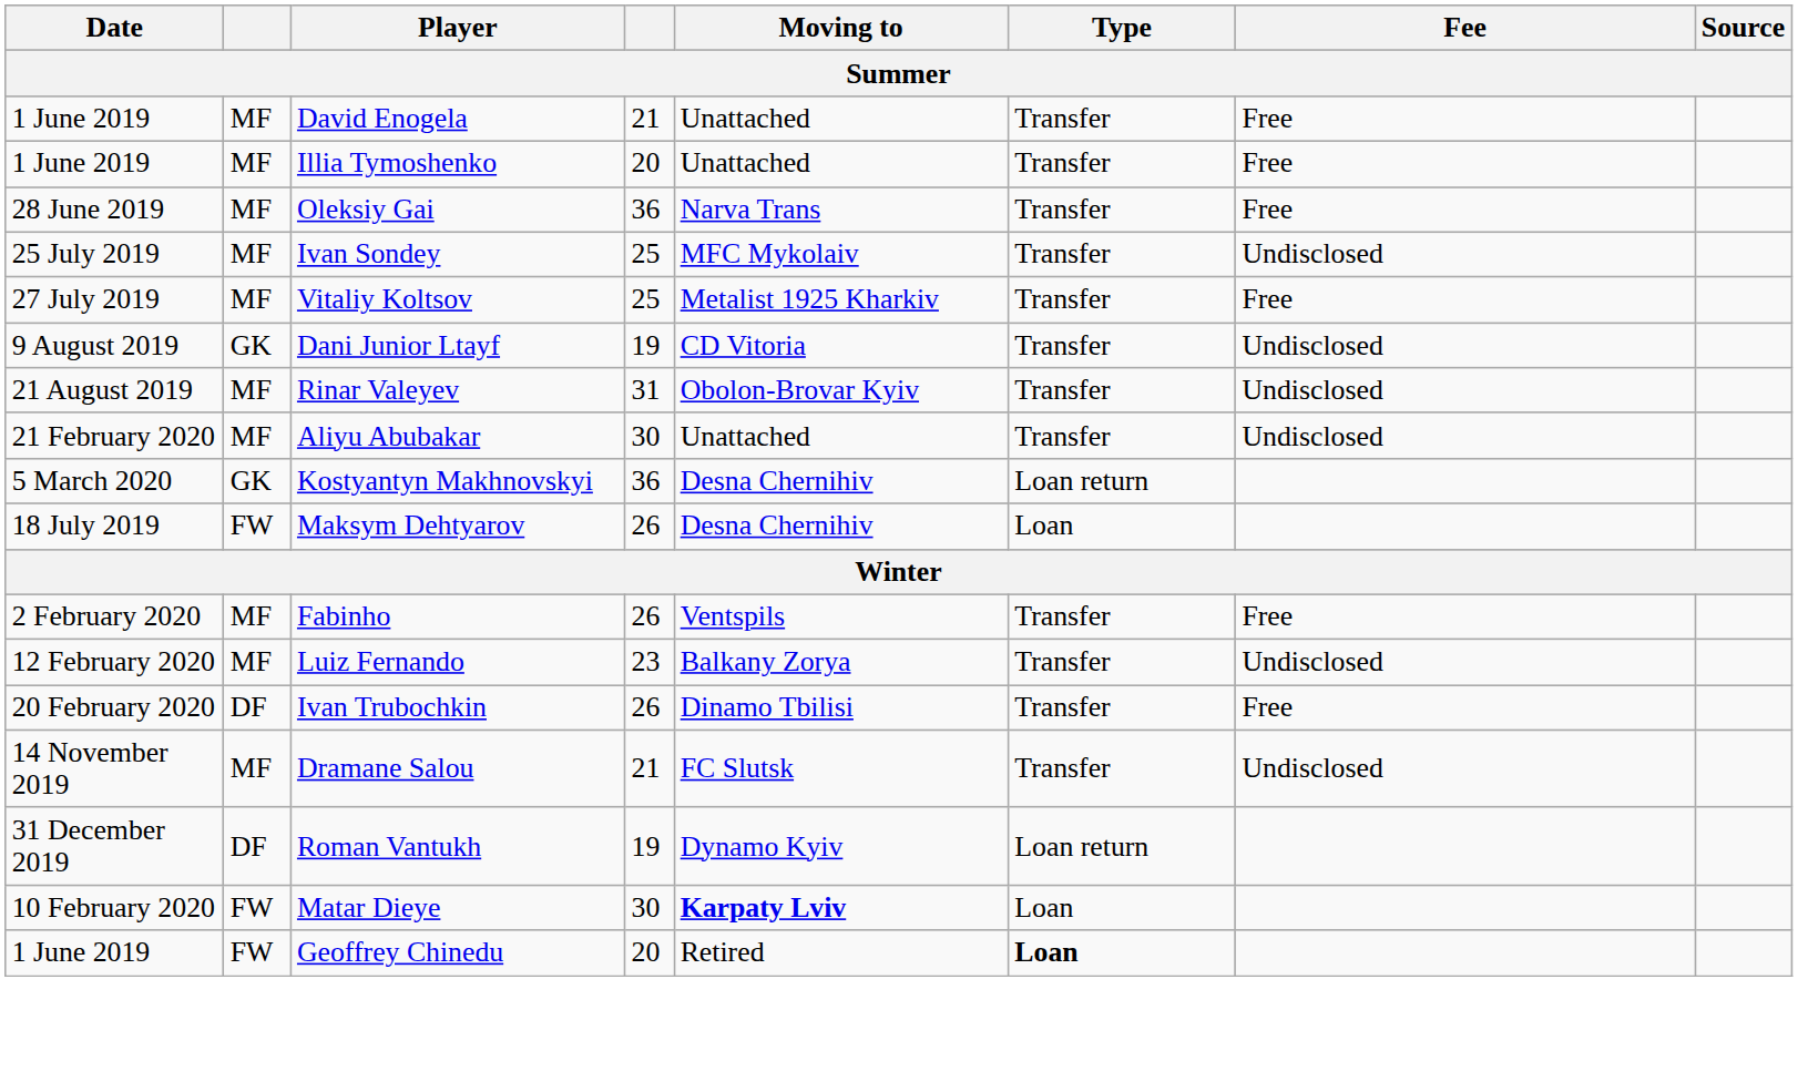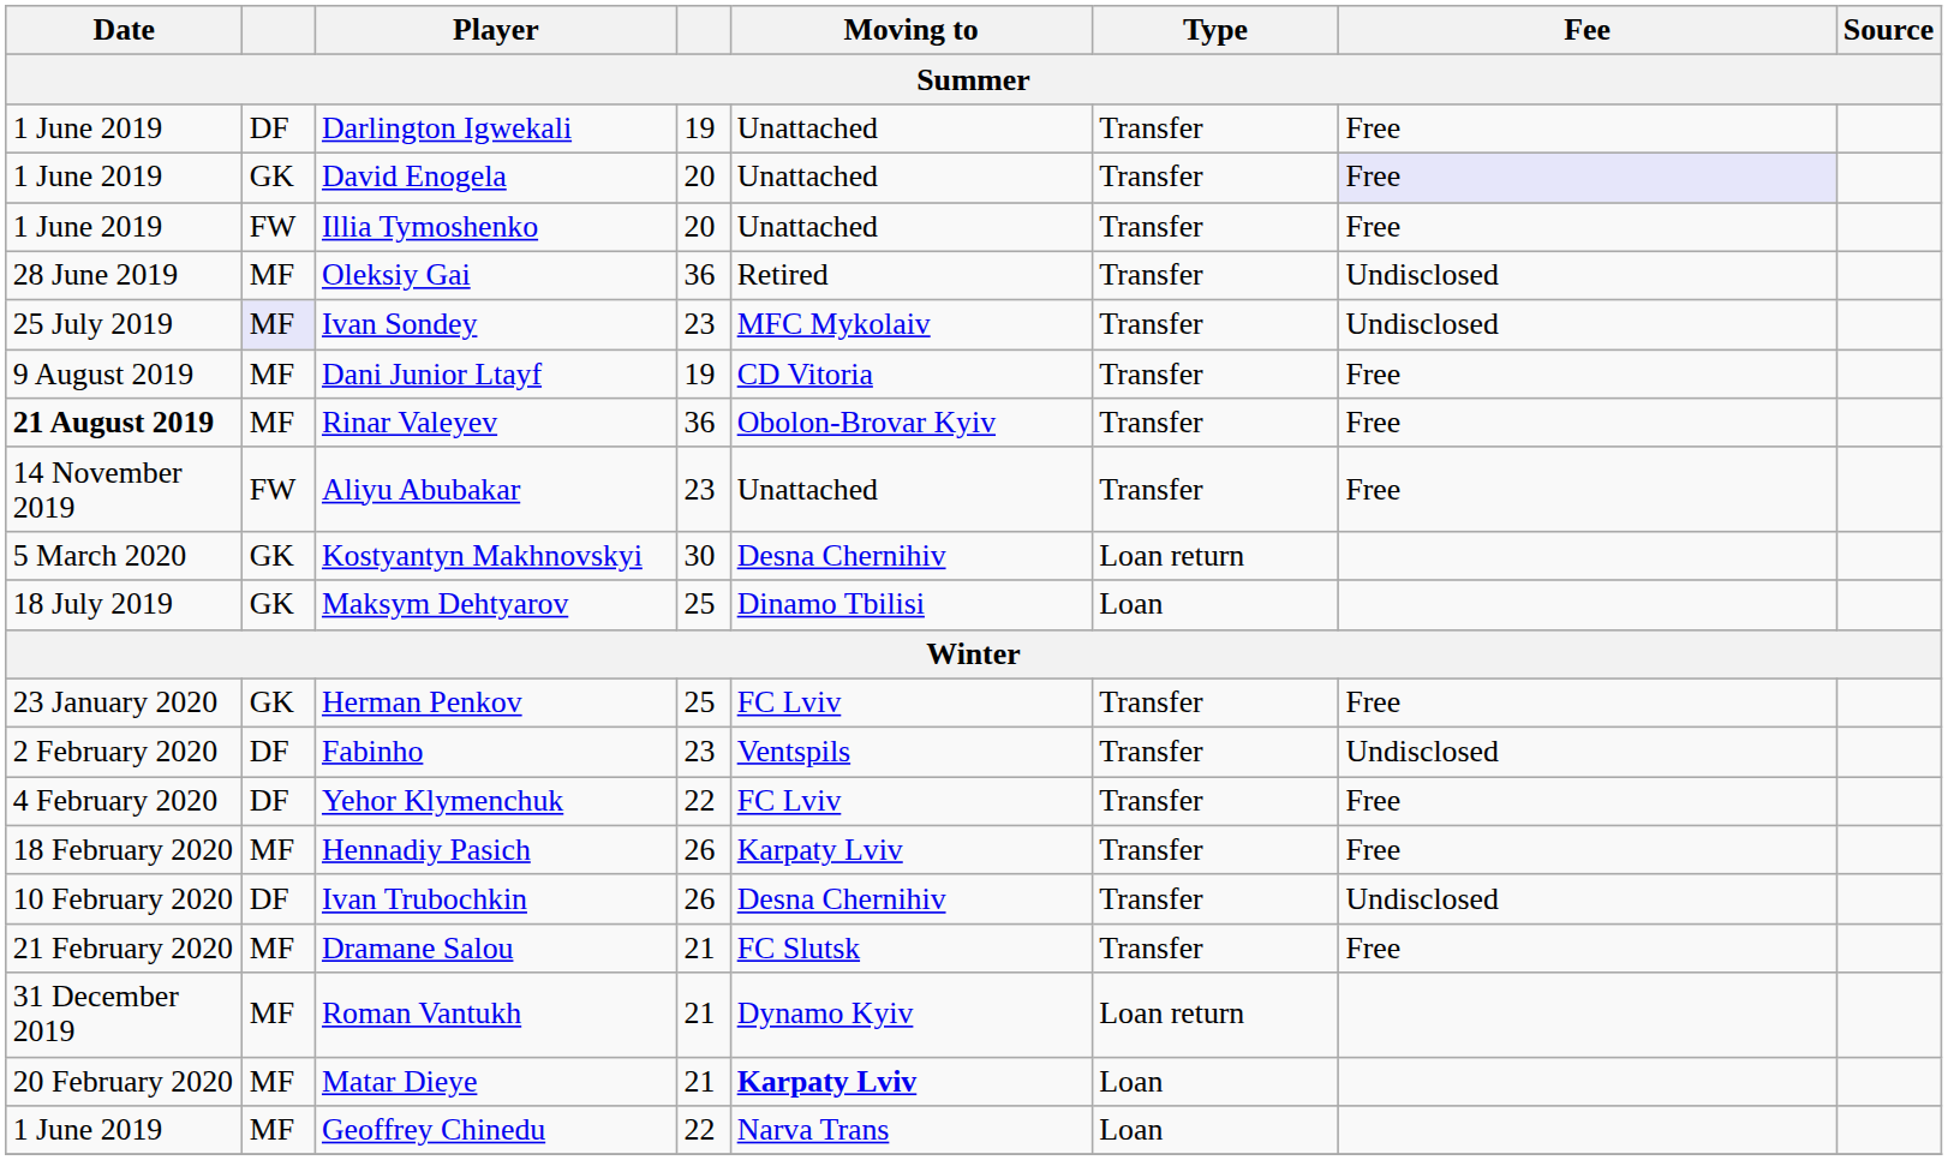+ row: 1 June 2019 | DF | Darlington Igwekali | 19 | Unattached | Transfer | Free
David Enogela | column 2: MF -> GK
David Enogela | column 4: 21 -> 20
David Enogela | Fee: no background -> lavender background
Illia Tymoshenko | column 2: MF -> FW
Oleksiy Gai | Moving to: Narva Trans -> Retired
Oleksiy Gai | Fee: Free -> Undisclosed
Ivan Sondey | column 2: no background -> lavender background
Ivan Sondey | column 4: 25 -> 23
- row: 27 July 2019 | MF | Vitaliy Koltsov | 25 | Metalist 1925 Kharkiv | Transfer | Free
Dani Junior Ltayf | column 2: GK -> MF
Dani Junior Ltayf | Fee: Undisclosed -> Free
Rinar Valeyev | Date: normal -> bold
Rinar Valeyev | column 4: 31 -> 36
Rinar Valeyev | Fee: Undisclosed -> Free
Aliyu Abubakar | Date: 21 February 2020 -> 14 November 2019
Aliyu Abubakar | column 2: MF -> FW
Aliyu Abubakar | column 4: 30 -> 23
Aliyu Abubakar | Fee: Undisclosed -> Free
Kostyantyn Makhnovskyi | column 4: 36 -> 30
Maksym Dehtyarov | column 2: FW -> GK
Maksym Dehtyarov | column 4: 26 -> 25
Maksym Dehtyarov | Moving to: Desna Chernihiv -> Dinamo Tbilisi
+ row: 23 January 2020 | GK | Herman Penkov | 25 | FC Lviv | Transfer | Free
Fabinho | column 2: MF -> DF
Fabinho | column 4: 26 -> 23
Fabinho | Fee: Free -> Undisclosed
+ row: 4 February 2020 | DF | Yehor Klymenchuk | 22 | FC Lviv | Transfer | Free
- row: 12 February 2020 | MF | Luiz Fernando | 23 | Balkany Zorya | Transfer | Undisclosed
+ row: 18 February 2020 | MF | Hennadiy Pasich | 26 | Karpaty Lviv | Transfer | Free
Ivan Trubochkin | Date: 20 February 2020 -> 10 February 2020
Ivan Trubochkin | Moving to: Dinamo Tbilisi -> Desna Chernihiv
Ivan Trubochkin | Fee: Free -> Undisclosed
Dramane Salou | Date: 14 November 2019 -> 21 February 2020
Dramane Salou | Fee: Undisclosed -> Free
Roman Vantukh | column 2: DF -> MF
Roman Vantukh | column 4: 19 -> 21
Matar Dieye | Date: 10 February 2020 -> 20 February 2020
Matar Dieye | column 2: FW -> MF
Matar Dieye | column 4: 30 -> 21
Geoffrey Chinedu | column 2: FW -> MF
Geoffrey Chinedu | column 4: 20 -> 22
Geoffrey Chinedu | Moving to: Retired -> Narva Trans
Geoffrey Chinedu | Type: bold -> normal
